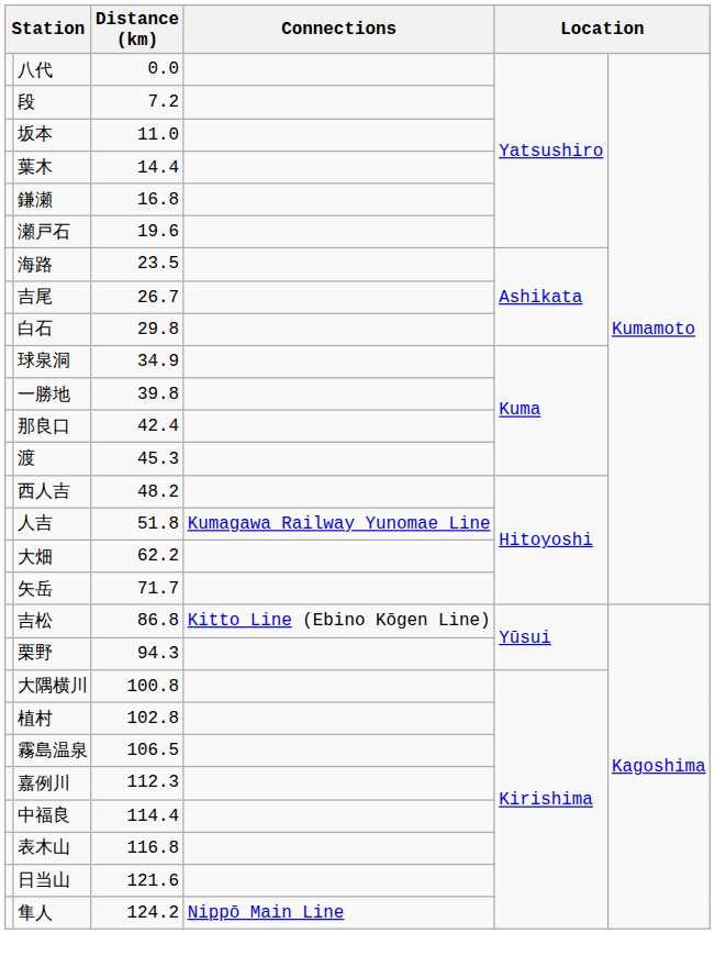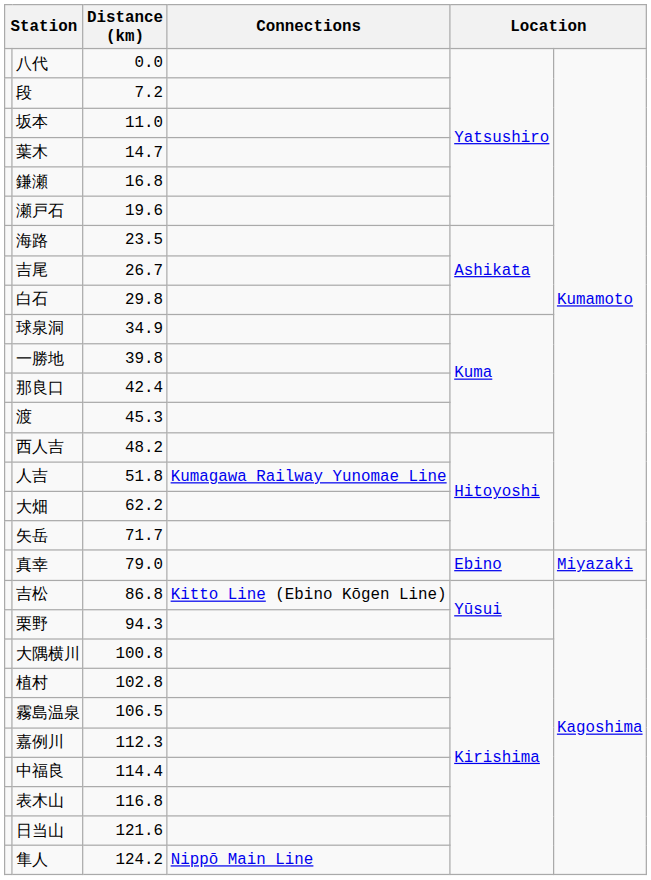葉木 | Distance (km): 14.4 -> 14.7
+ row: 真幸 | 79.0 | Ebino | Miyazaki
